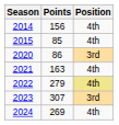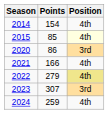2014 | Points: 156 -> 154
2015 | Position: no background -> lightyellow background
2021 | Points: 163 -> 166
2024 | Points: 269 -> 259
